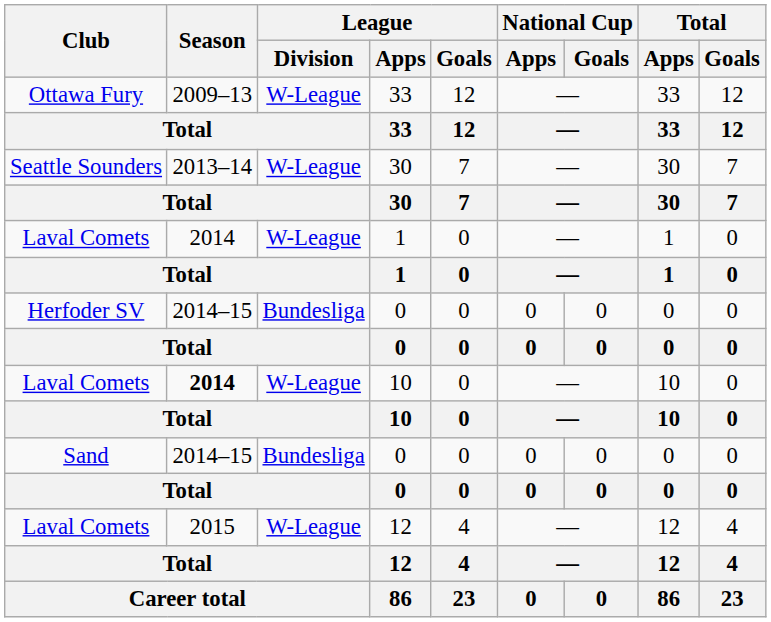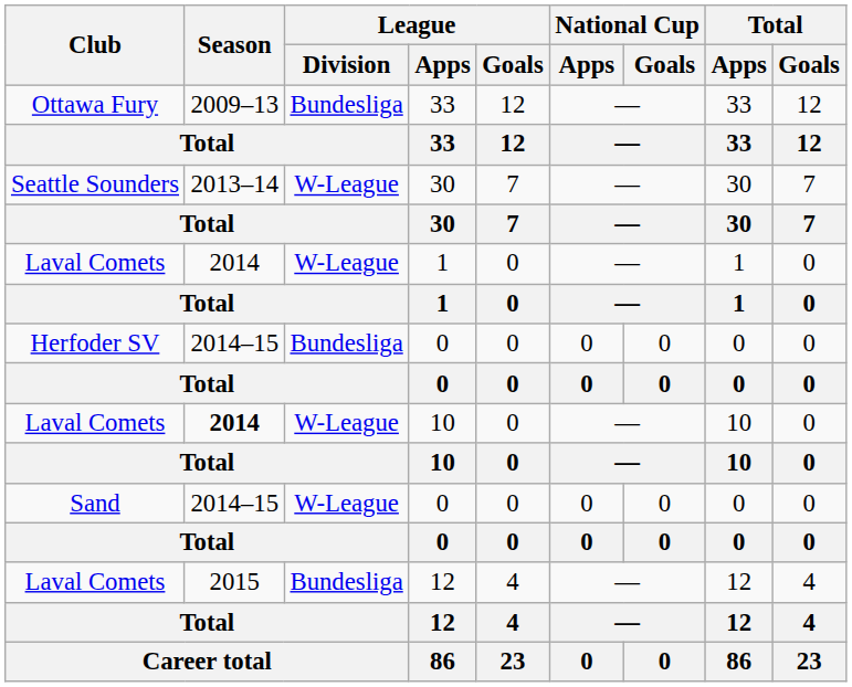Ottawa Fury / 33 | League / Division: W-League -> Bundesliga
Sand / 0 | League / Division: Bundesliga -> W-League
Laval Comets / 12 | League / Division: W-League -> Bundesliga
